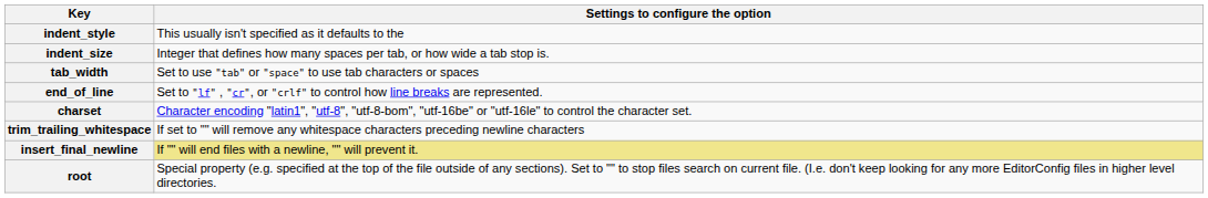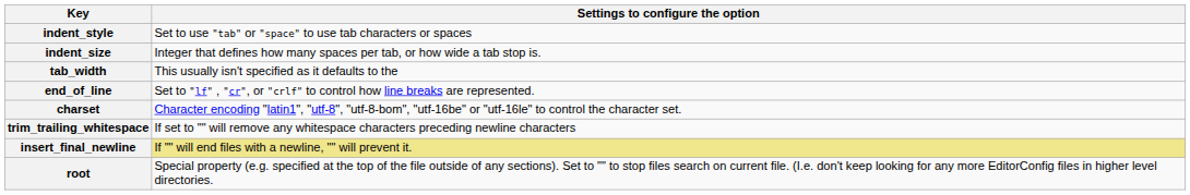indent_style | Settings to configure the option: This usually isn't specified as it defaults to the -> Set to use "tab" or "space" to use tab characters or spaces
tab_width | Settings to configure the option: Set to use "tab" or "space" to use tab characters or spaces -> This usually isn't specified as it defaults to the
